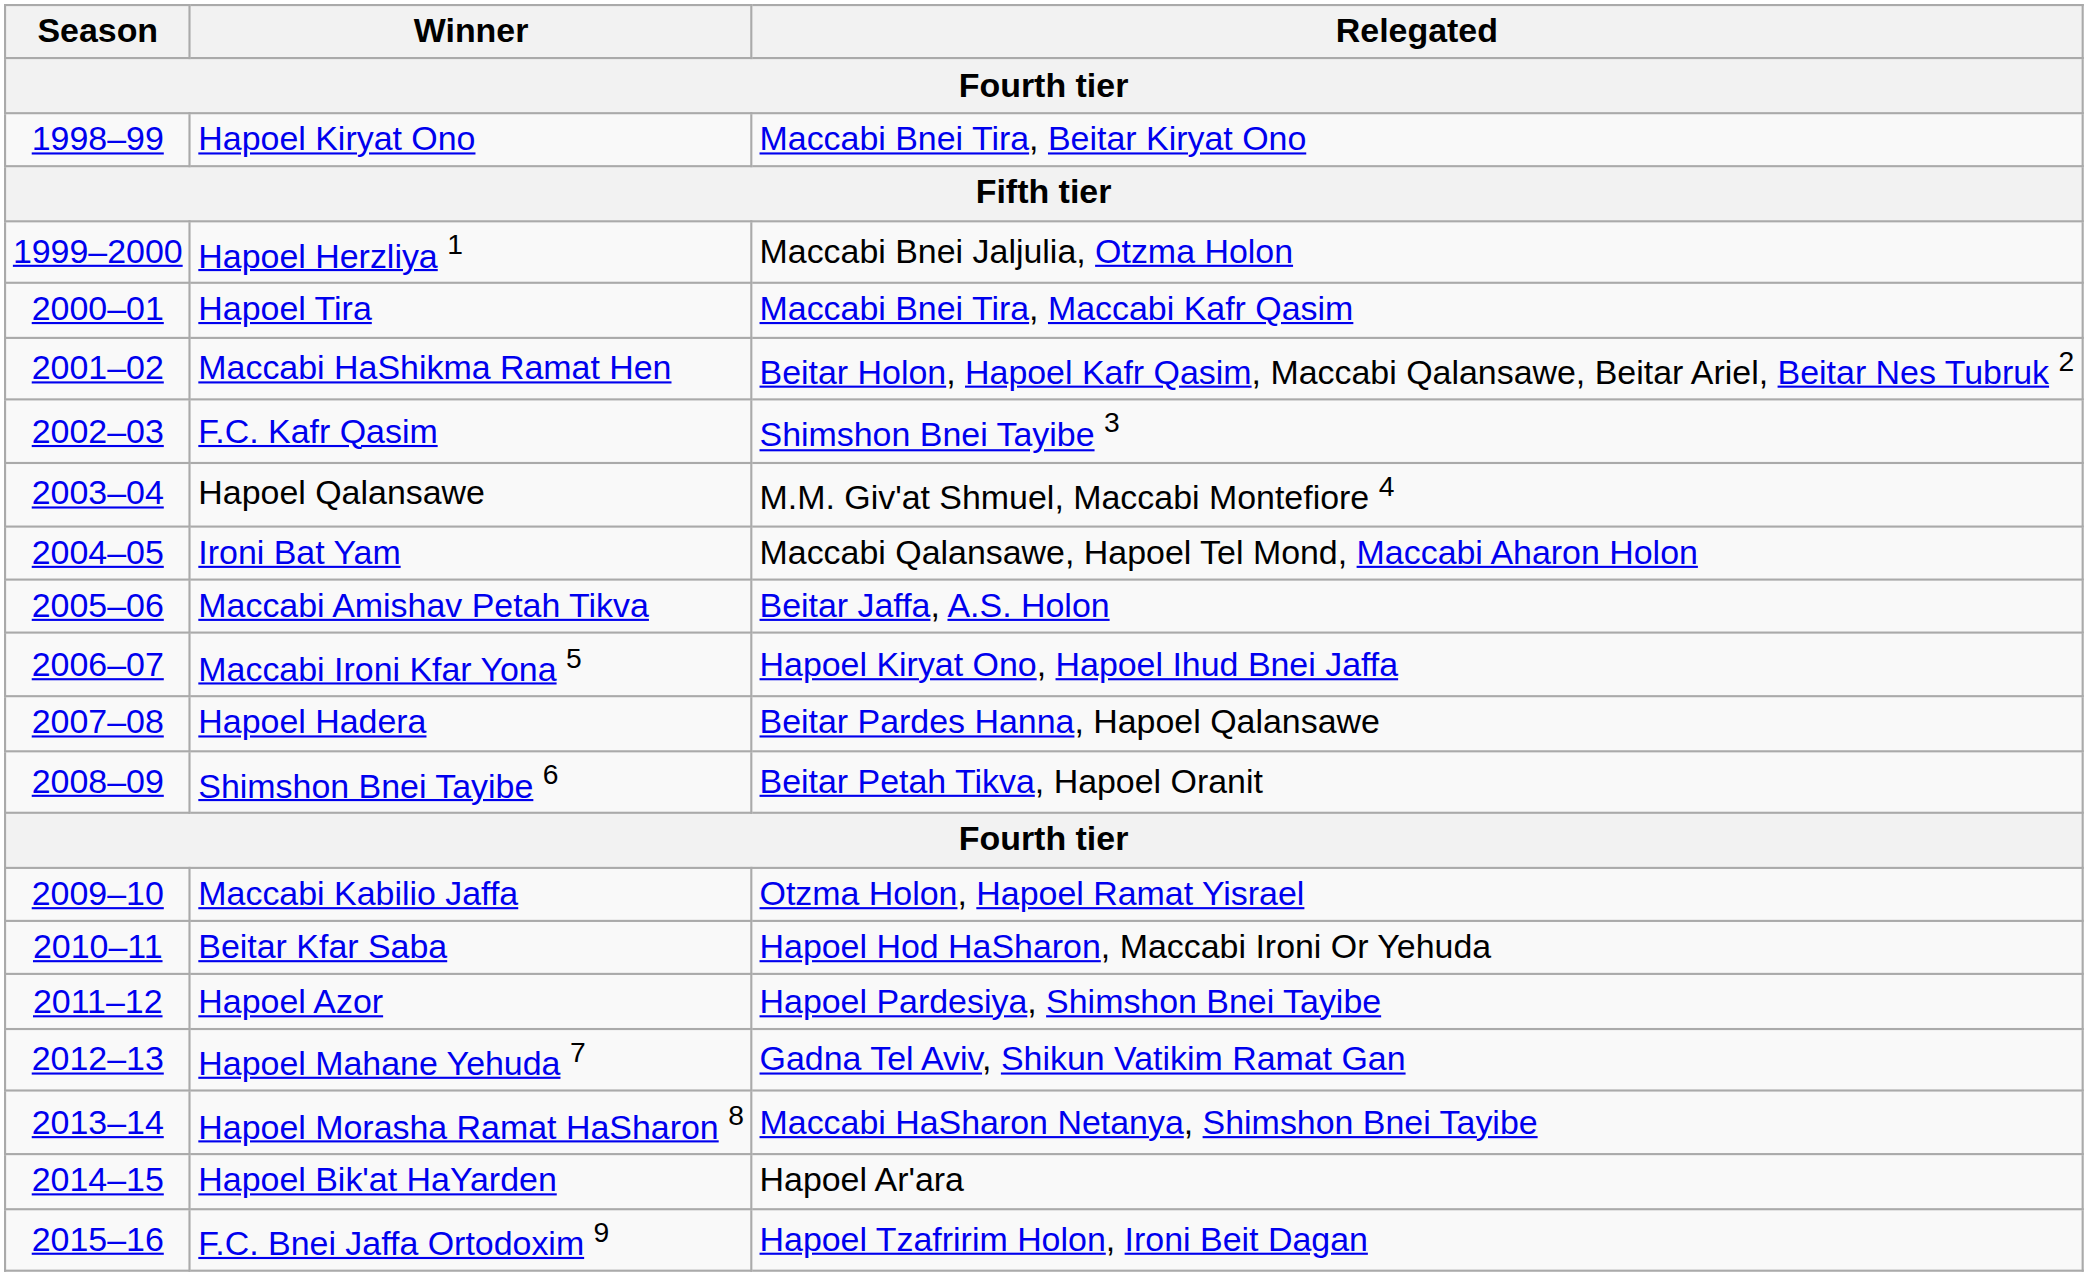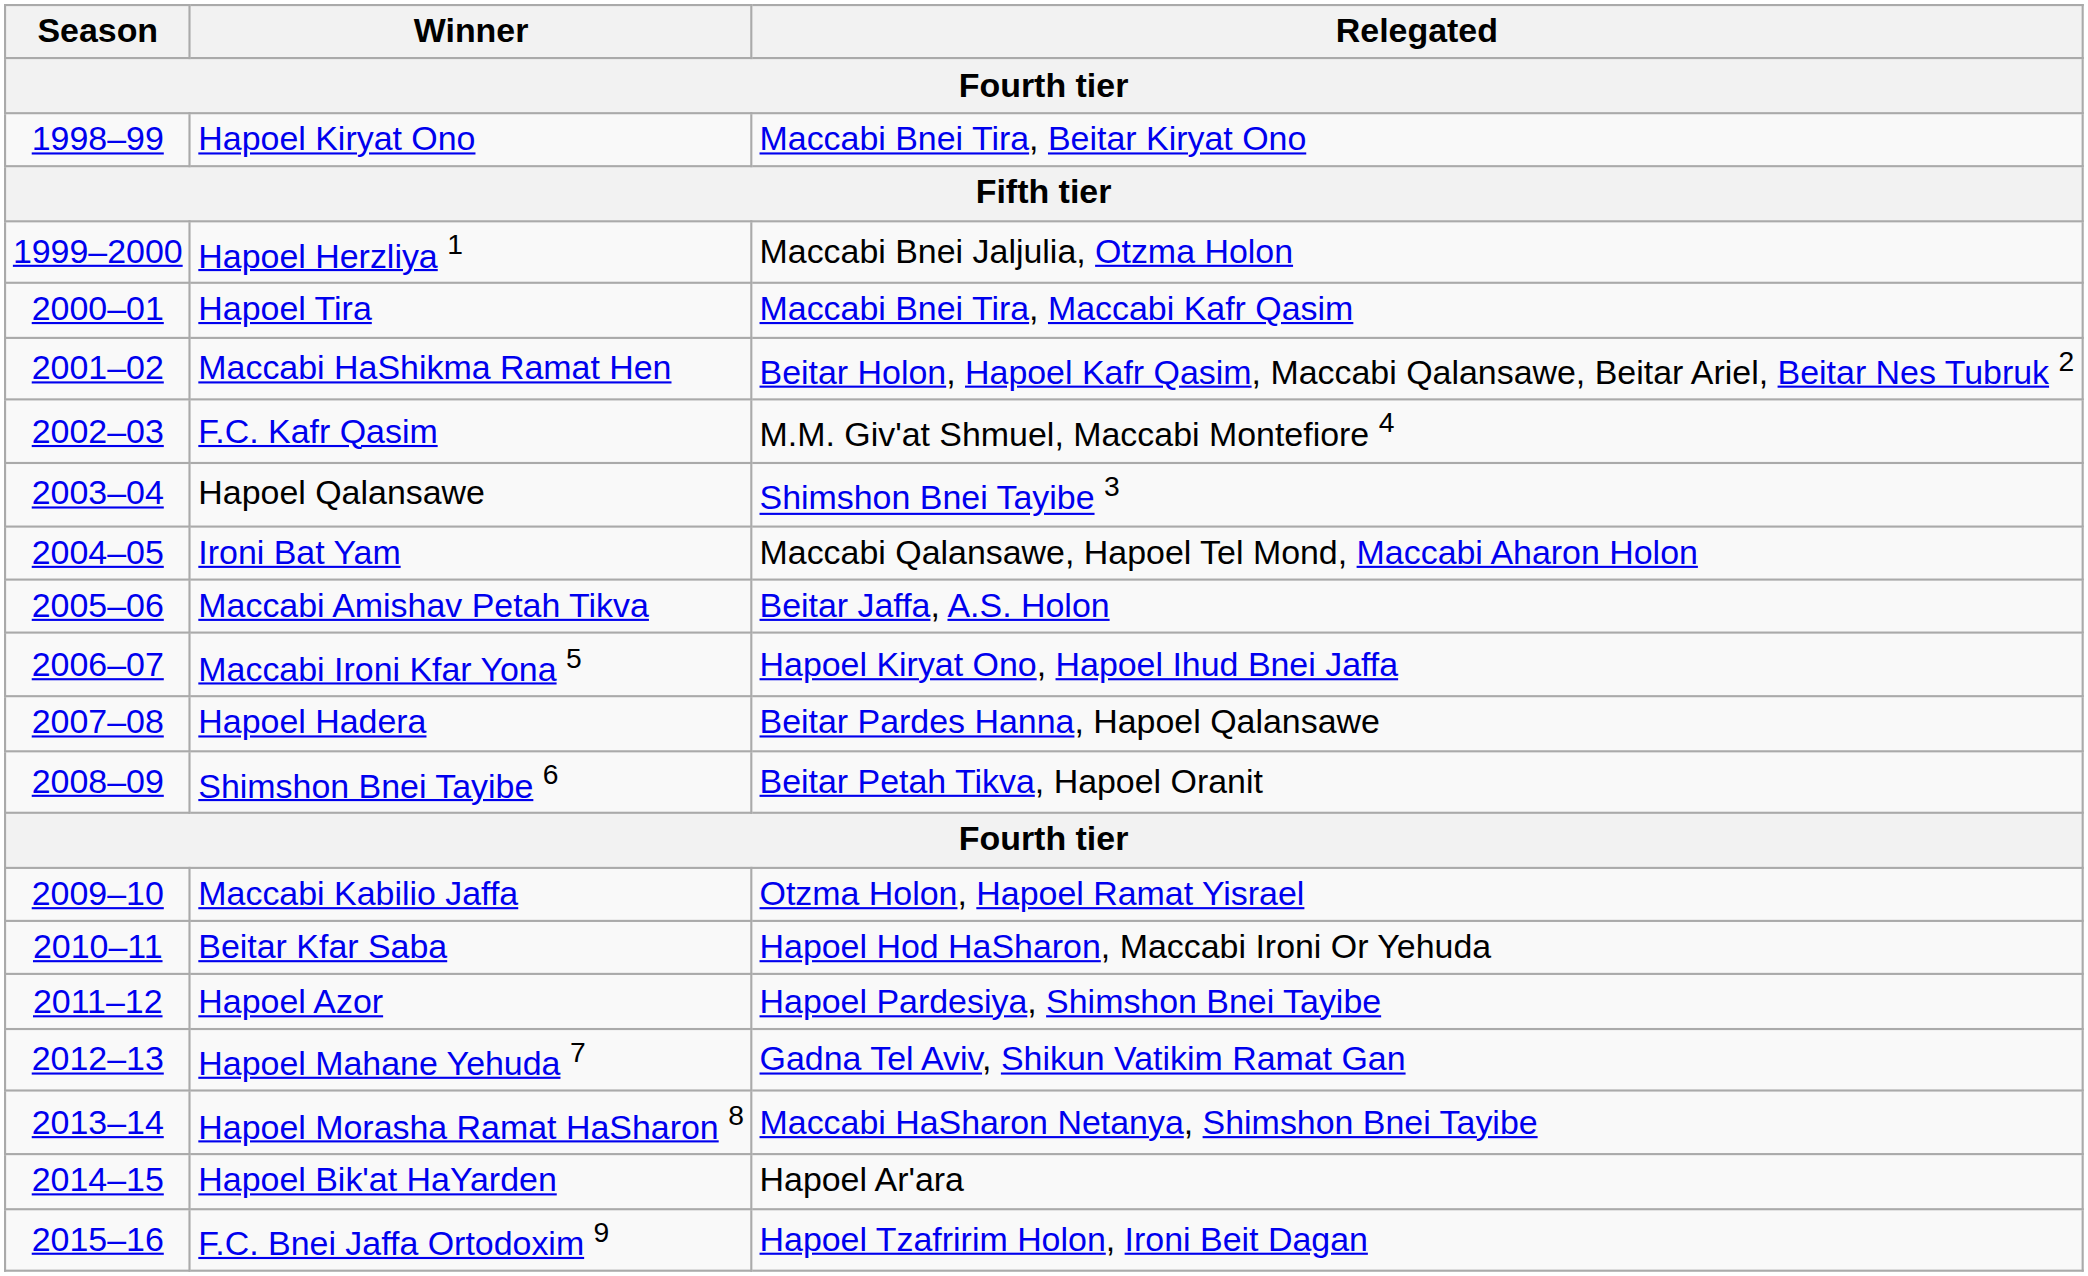F.C. Kafr Qasim | Relegated: Shimshon Bnei Tayibe 3 -> M.M. Giv'at Shmuel, Maccabi Montefiore 4
Hapoel Qalansawe | Relegated: M.M. Giv'at Shmuel, Maccabi Montefiore 4 -> Shimshon Bnei Tayibe 3
